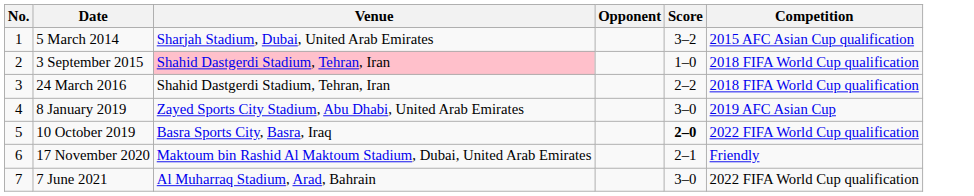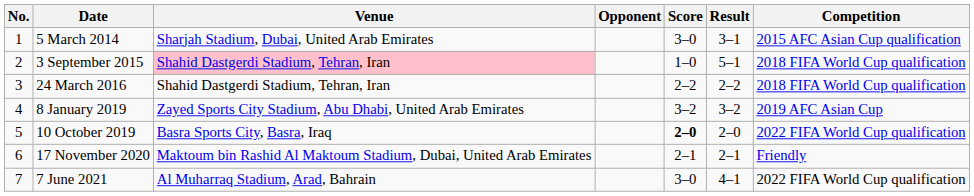+ column: Result | 3–1 | 5–1 | 2–2 | 3–2 | 2–0 | 2–1 | 4–1
5 March 2014 | Score: 3–2 -> 3–0
8 January 2019 | Score: 3–0 -> 3–2
